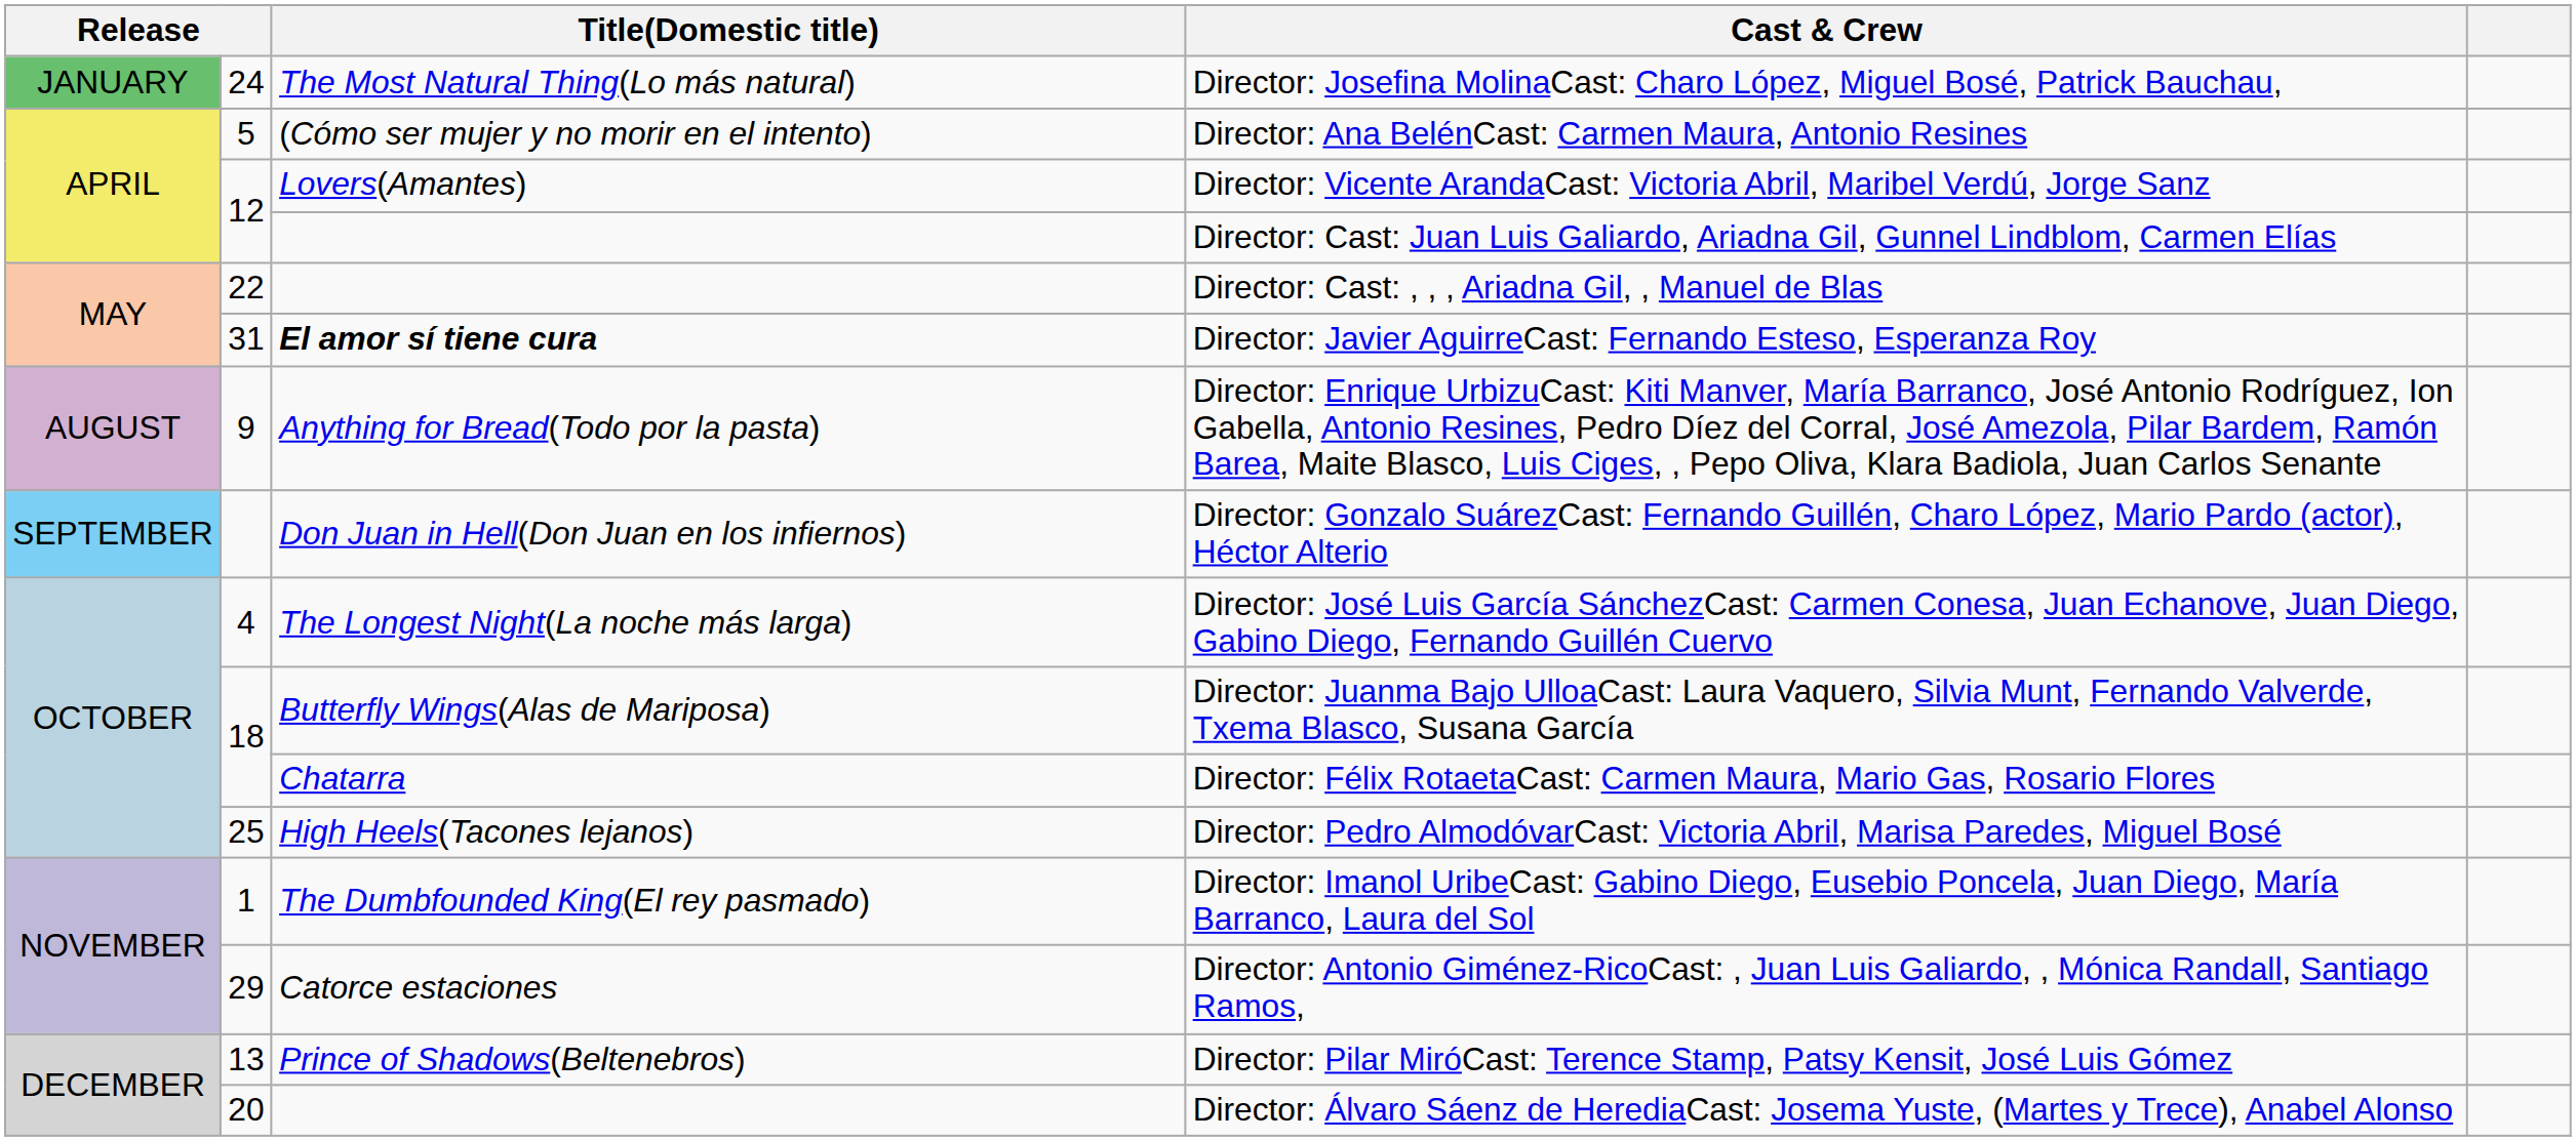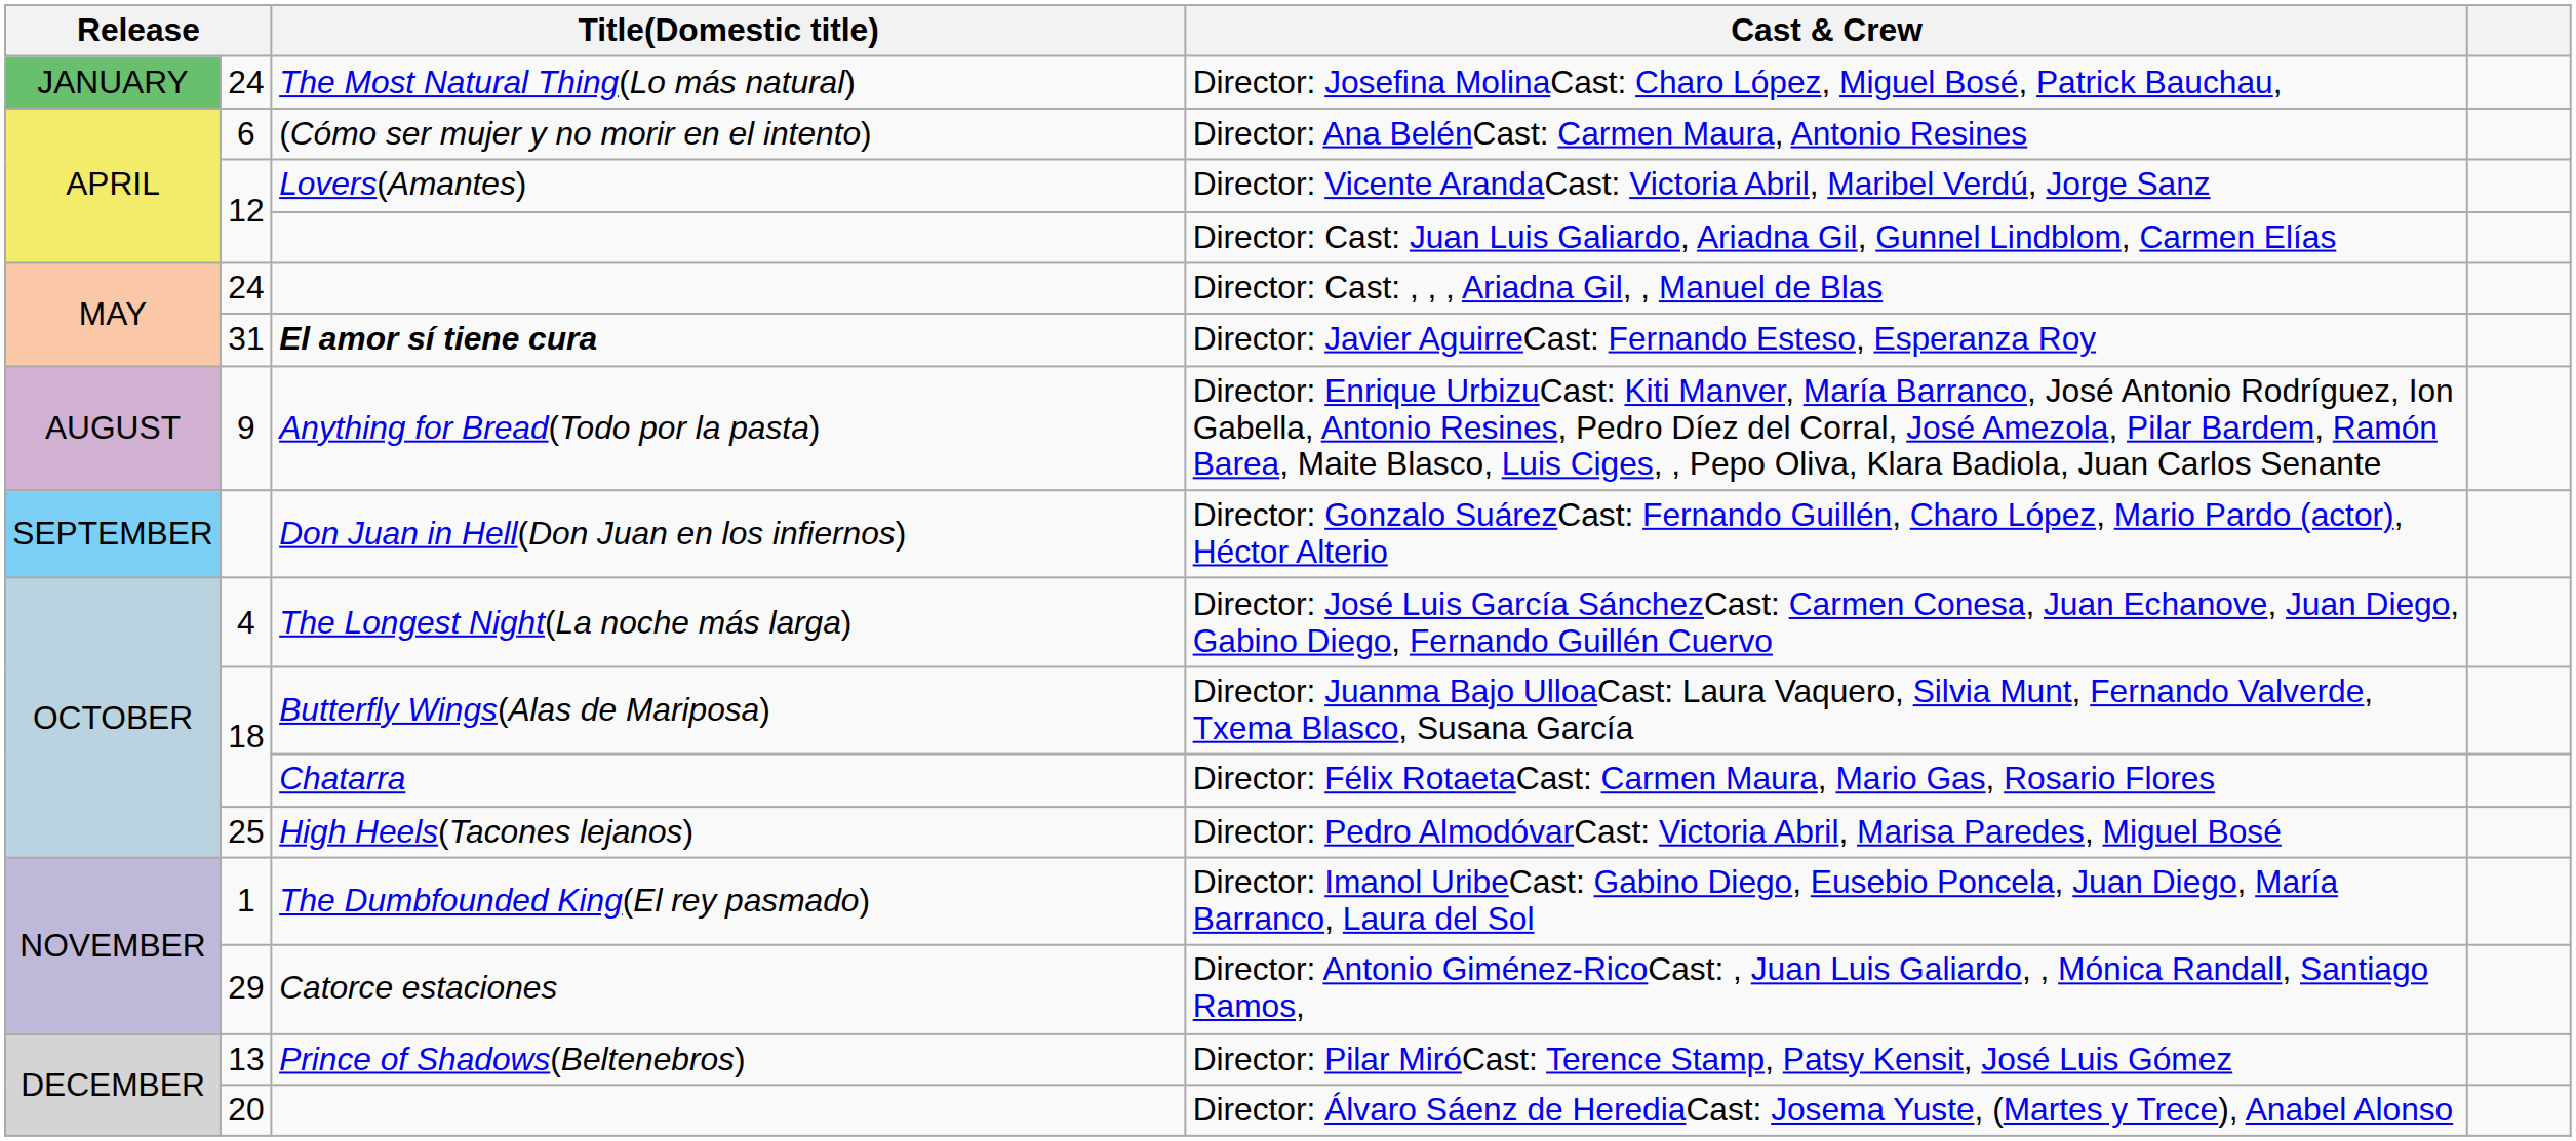Director: Ana BelénCast: Carmen Maura, Antonio Resines | column 2: 5 -> 6
Director: Cast: , , , Ariadna Gil, , Manuel de Blas | column 2: 22 -> 24
